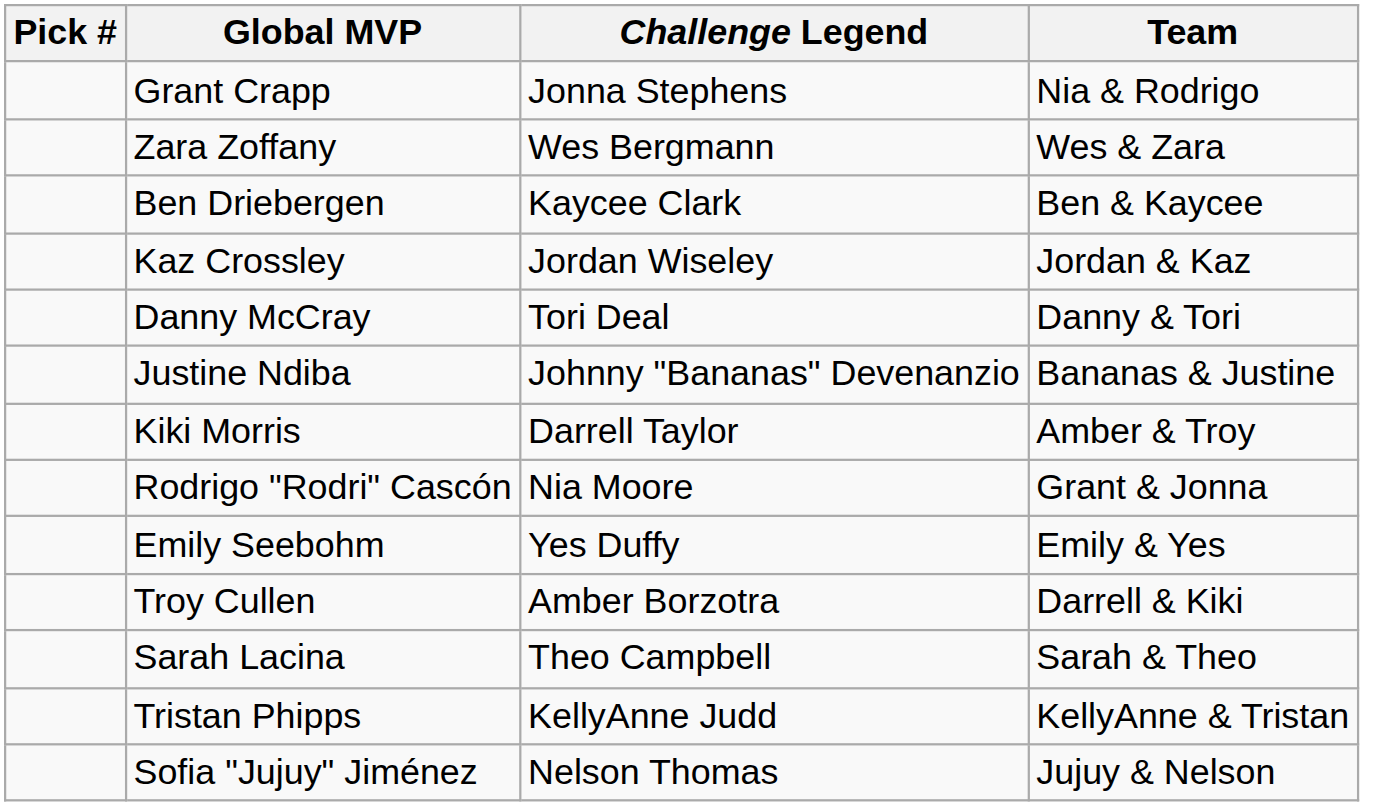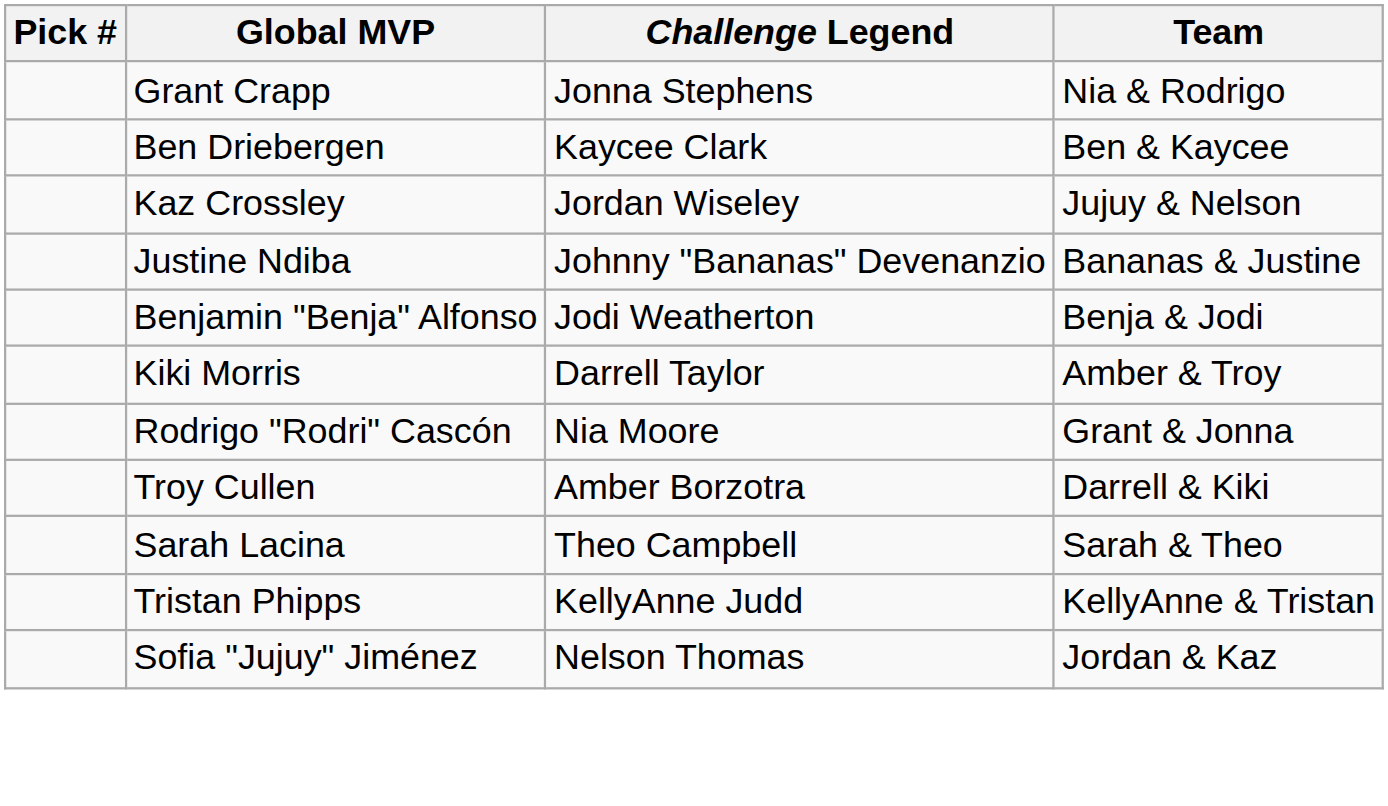- row: Zara Zoffany | Wes Bergmann | Wes & Zara
Kaz Crossley | Team: Jordan & Kaz -> Jujuy & Nelson
- row: Danny McCray | Tori Deal | Danny & Tori
+ row: Benjamin "Benja" Alfonso | Jodi Weatherton | Benja & Jodi
- row: Emily Seebohm | Yes Duffy | Emily & Yes
Sofia "Jujuy" Jiménez | Team: Jujuy & Nelson -> Jordan & Kaz
